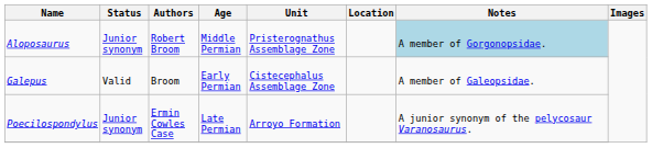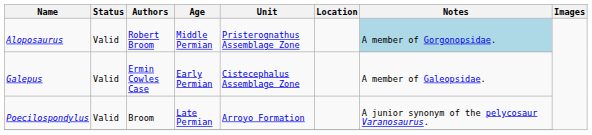Aloposaurus | Status: Junior synonym -> Valid
Galepus | Authors: Broom -> Ermin Cowles Case
Poecilospondylus | Status: Junior synonym -> Valid
Poecilospondylus | Authors: Ermin Cowles Case -> Broom
